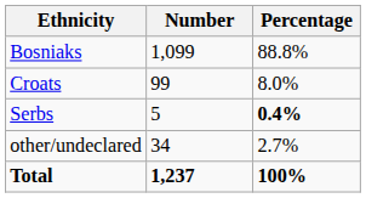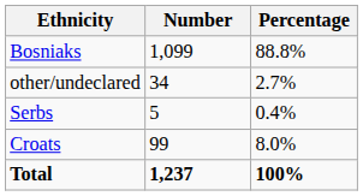rows swapped: Croats <-> other/undeclared
Serbs | Percentage: bold -> normal
